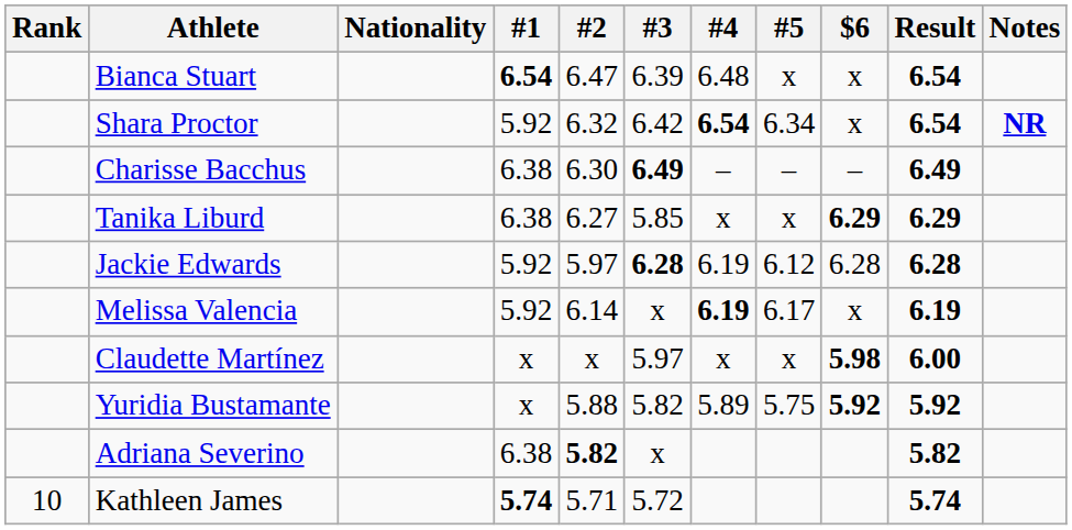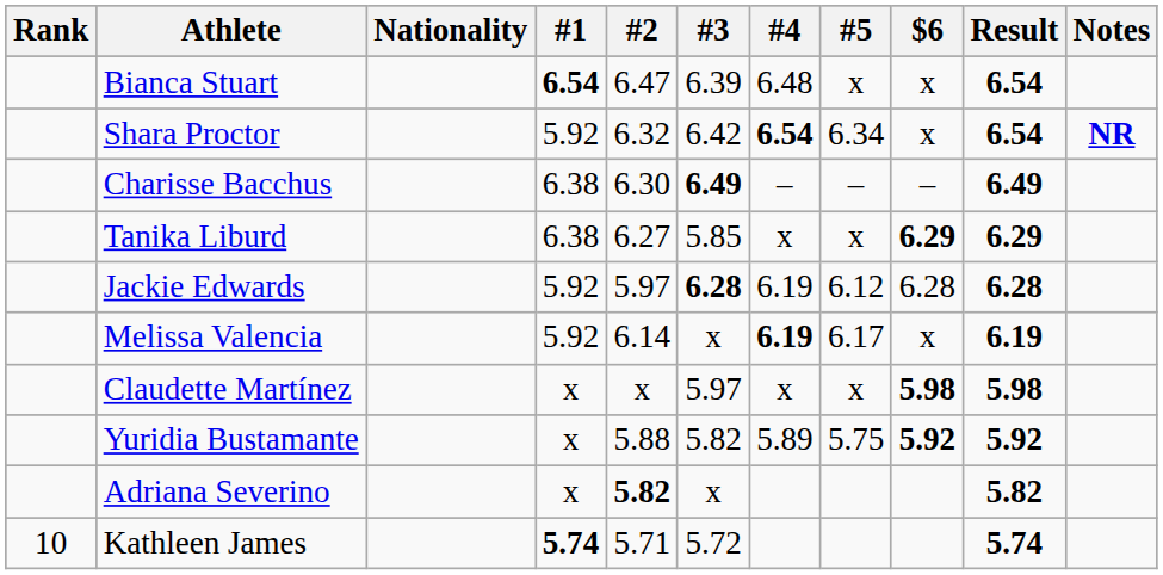Claudette Martínez | Result: 6.00 -> 5.98
Adriana Severino | #1: 6.38 -> x
